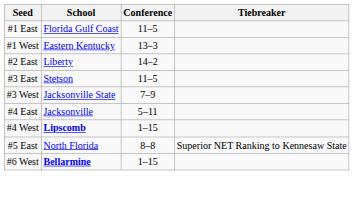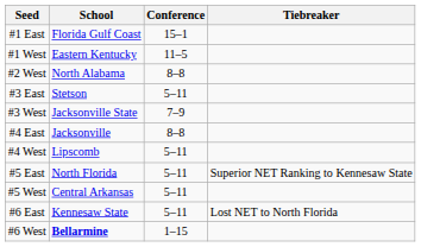#1 East | Conference: 11–5 -> 15–1
#1 West | Conference: 13–3 -> 11–5
- row: #2 East | Liberty | 14–2
+ row: #2 West | North Alabama | 8–8
#3 East | Conference: 11–5 -> 5–11
#4 East | Conference: 5–11 -> 8–8
#4 West | School: bold -> normal
#4 West | Conference: 1–15 -> 5–11
#5 East | Conference: 8–8 -> 5–11
+ row: #5 West | Central Arkansas | 5–11
+ row: #6 East | Kennesaw State | 5–11 | Lost NET to North Florida
